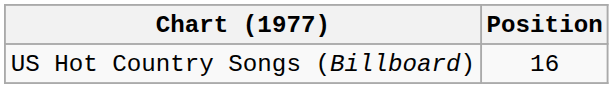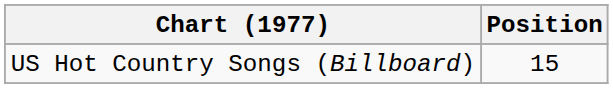US Hot Country Songs (Billboard) | Position: 16 -> 15
